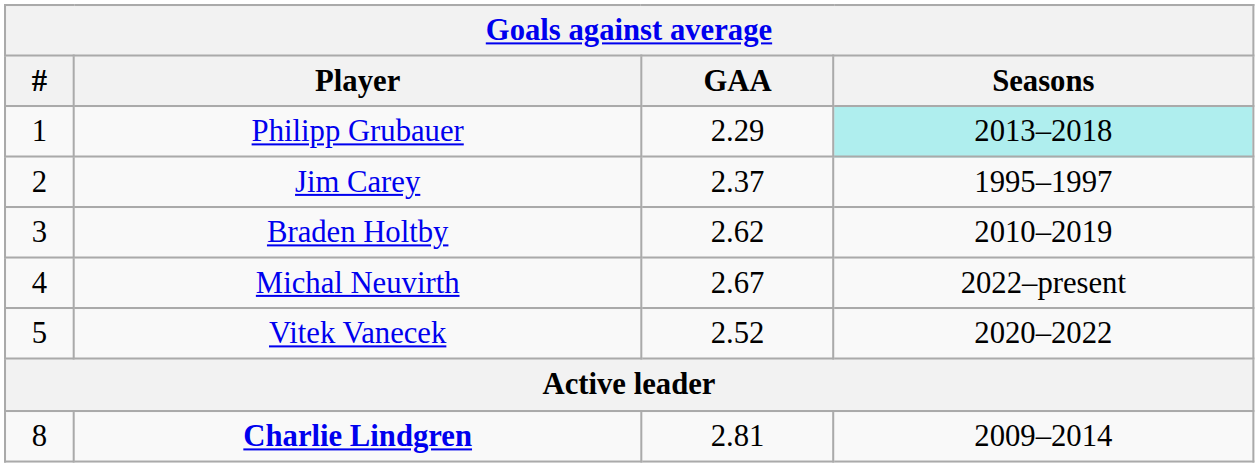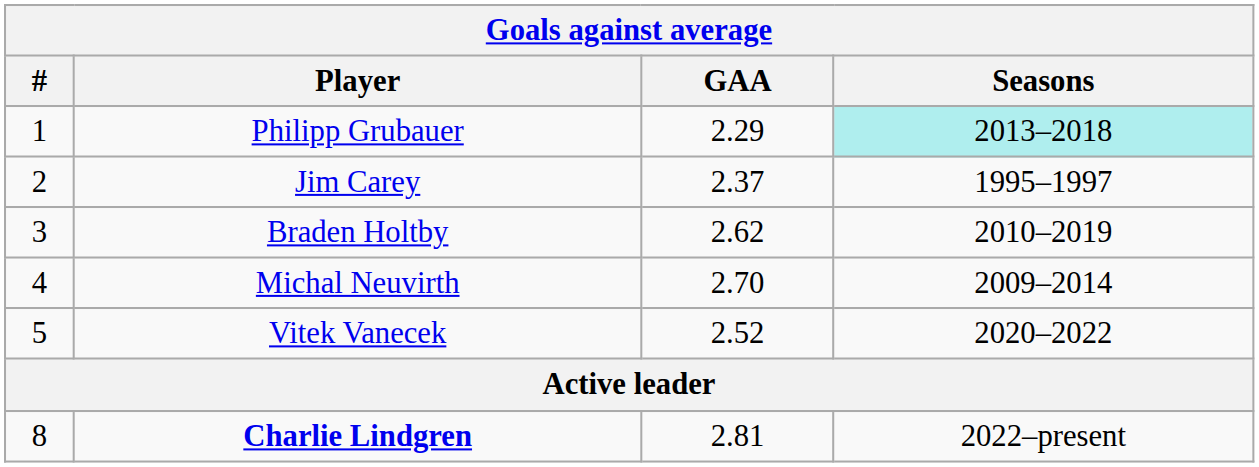Michal Neuvirth | GAA: 2.67 -> 2.70
Michal Neuvirth | Seasons: 2022–present -> 2009–2014
Charlie Lindgren | Seasons: 2009–2014 -> 2022–present
